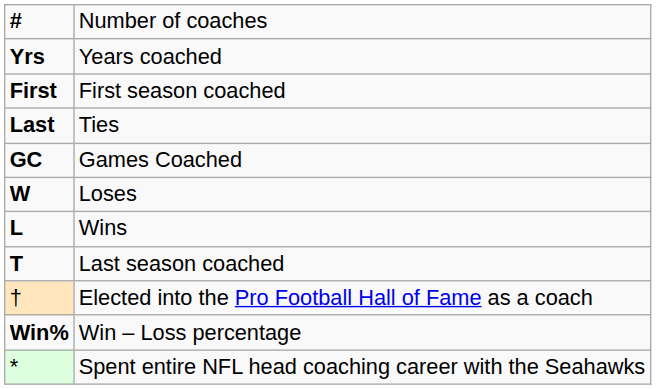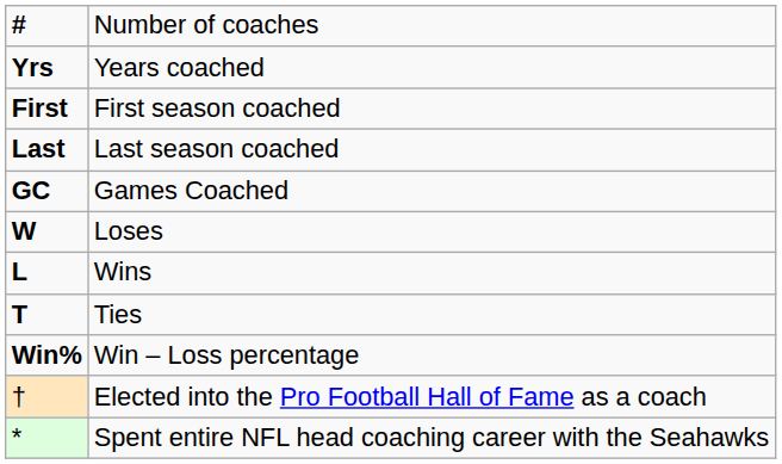Last | column 2: Ties -> Last season coached
T | column 2: Last season coached -> Ties
rows swapped: Win% <-> †
